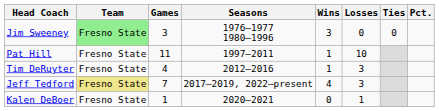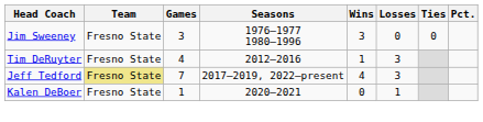Jim Sweeney | Team: lightgreen background -> no background
- row: Pat Hill | Fresno State | 11 | 1997–2011 | 1 | 10
